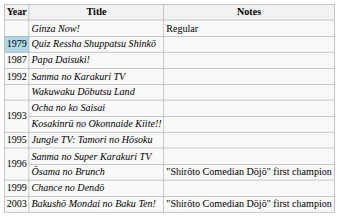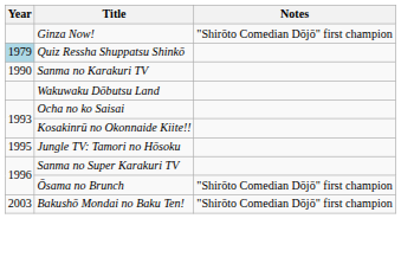Ginza Now! | Notes: Regular -> "Shirōto Comedian Dōjō" first champion
- row: 1987 | Papa Daisuki!
Sanma no Karakuri TV | Year: 1992 -> 1990
- row: 1999 | Chance no Dendō
